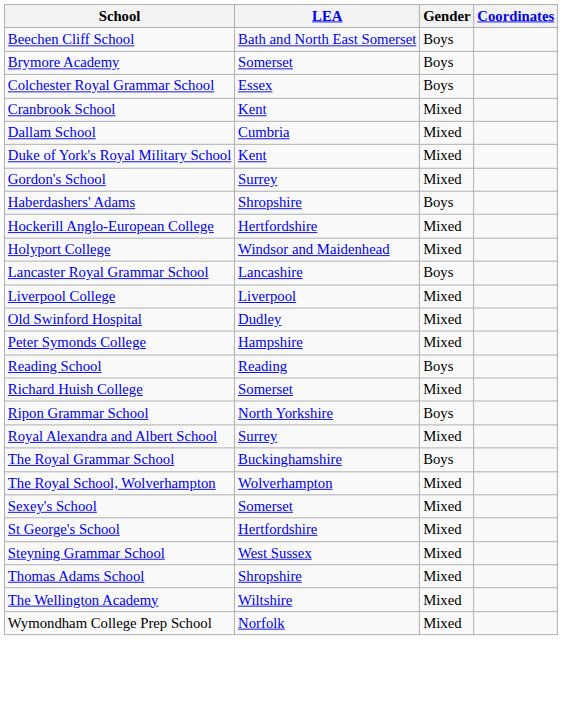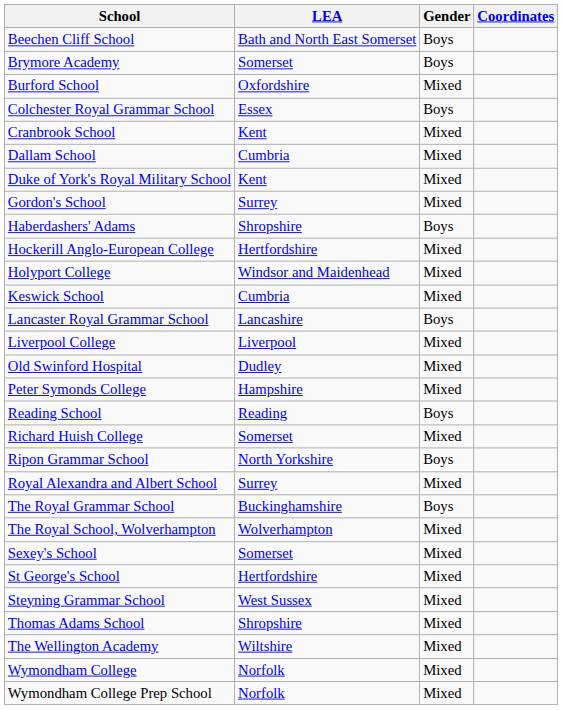+ row: Burford School | Oxfordshire | Mixed
+ row: Keswick School | Cumbria | Mixed
+ row: Wymondham College | Norfolk | Mixed
